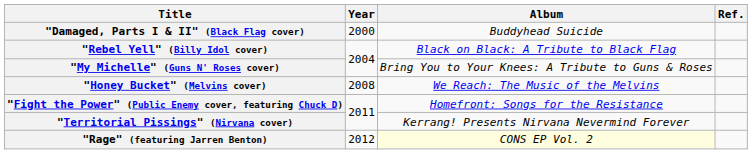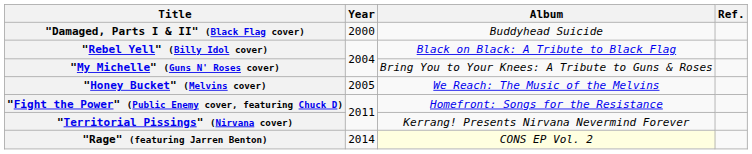"Honey Bucket" (Melvins cover) | Year: 2008 -> 2005
"Rage" (featuring Jarren Benton) | Year: 2012 -> 2014
